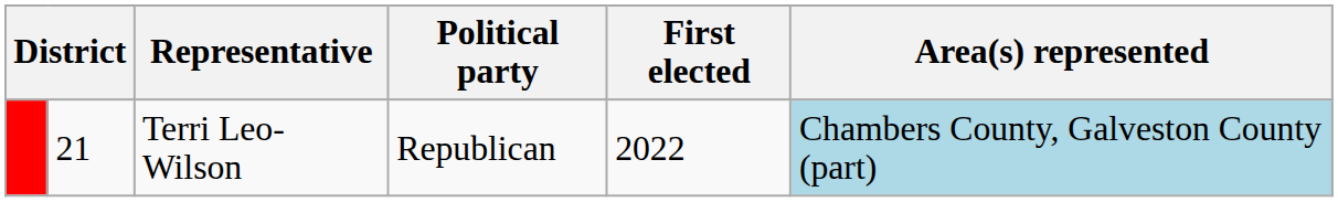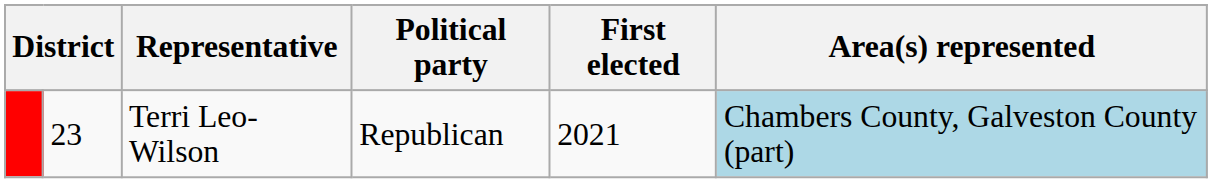Terri Leo-Wilson | column 2: 21 -> 23
Terri Leo-Wilson | First elected: 2022 -> 2021
